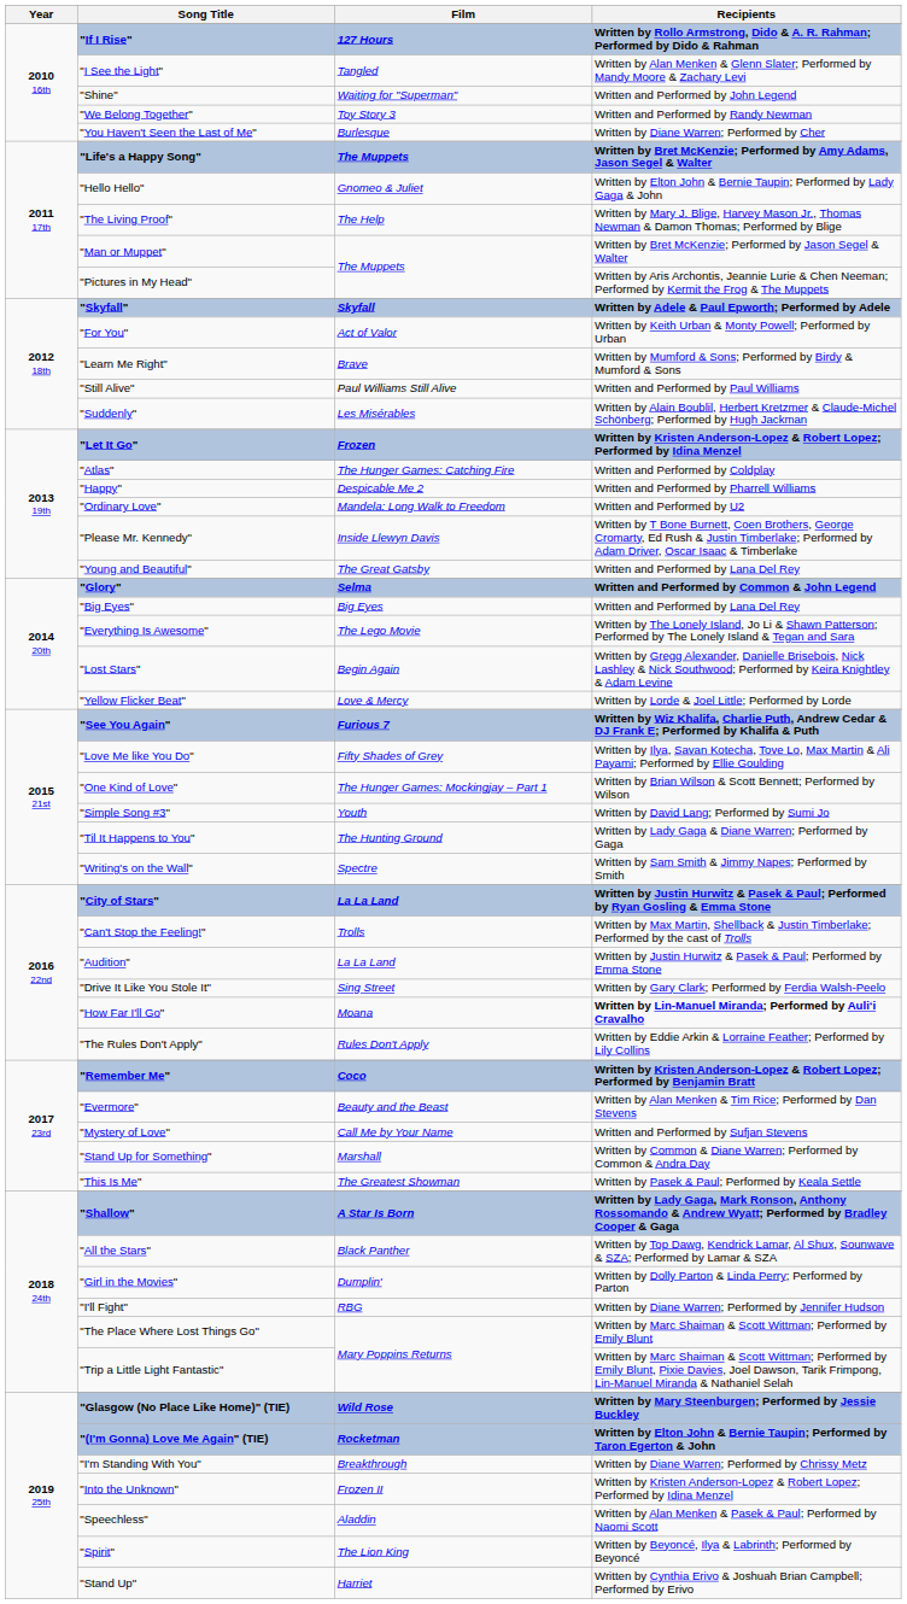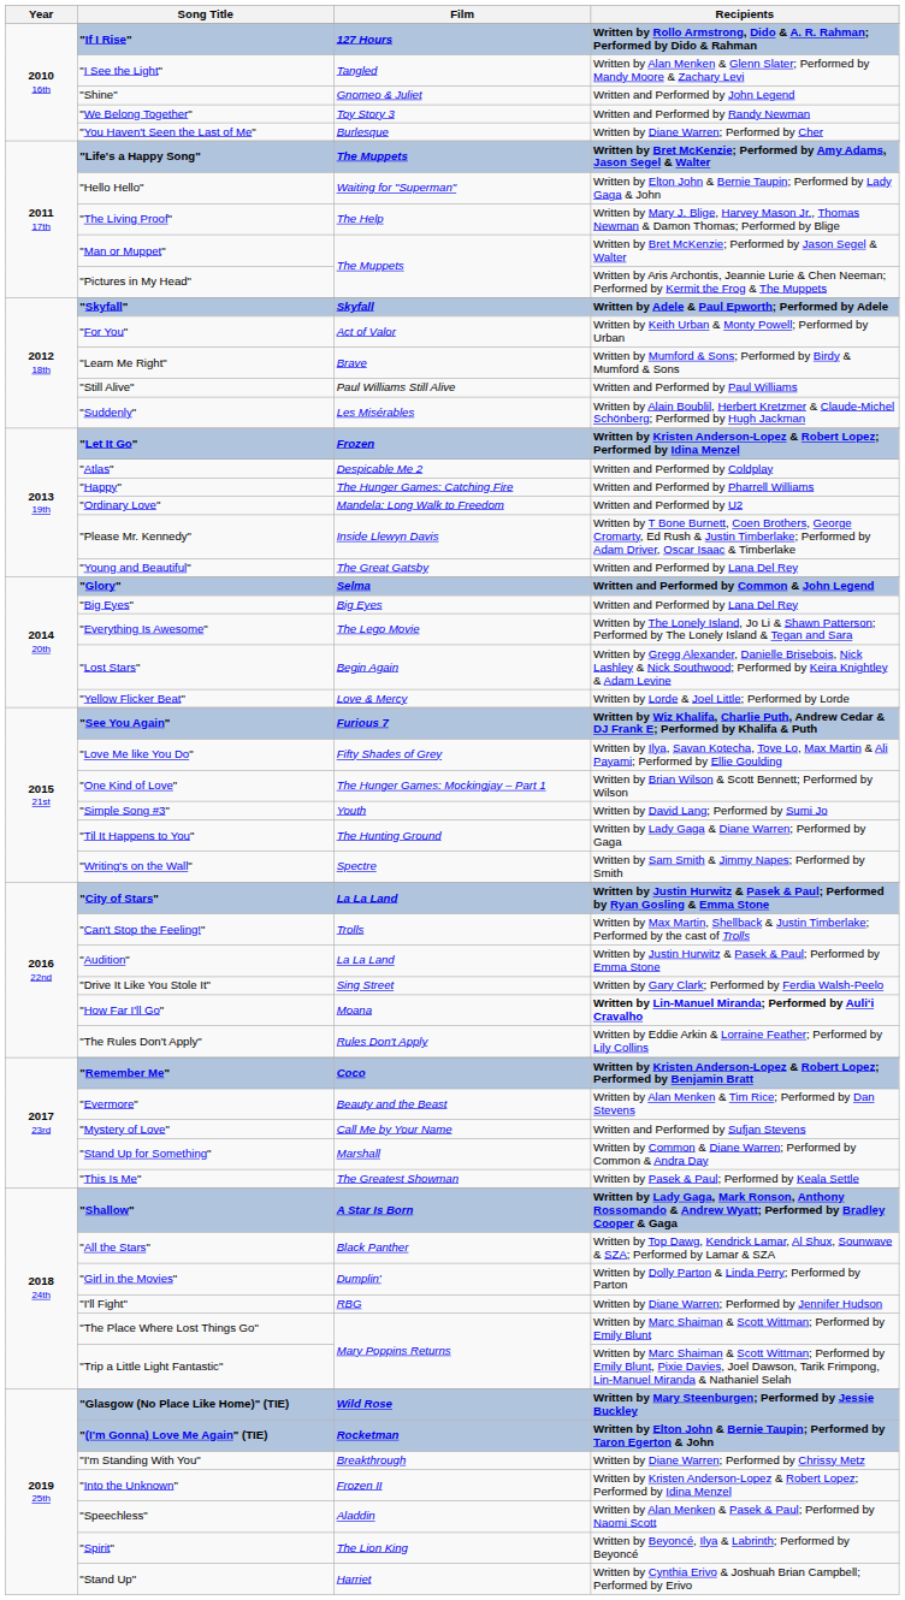"Shine" | Film: Waiting for "Superman" -> Gnomeo & Juliet
"Hello Hello" | Film: Gnomeo & Juliet -> Waiting for "Superman"
"Atlas" | Film: The Hunger Games: Catching Fire -> Despicable Me 2
"Happy" | Film: Despicable Me 2 -> The Hunger Games: Catching Fire
